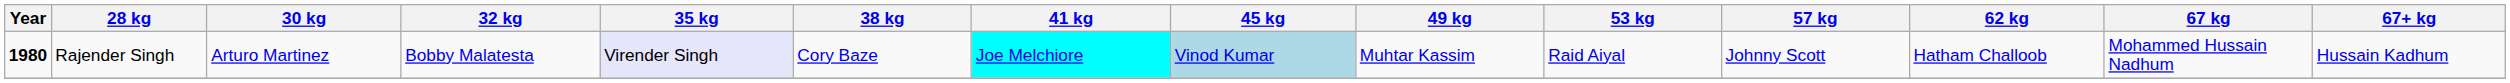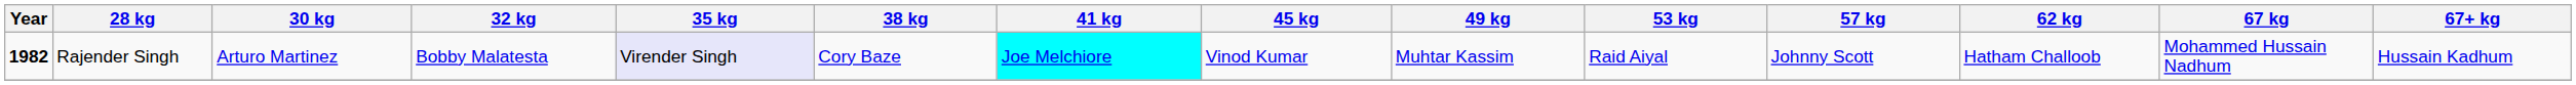Rajender Singh | Year: 1980 -> 1982
Rajender Singh | 45 kg: lightblue background -> no background
